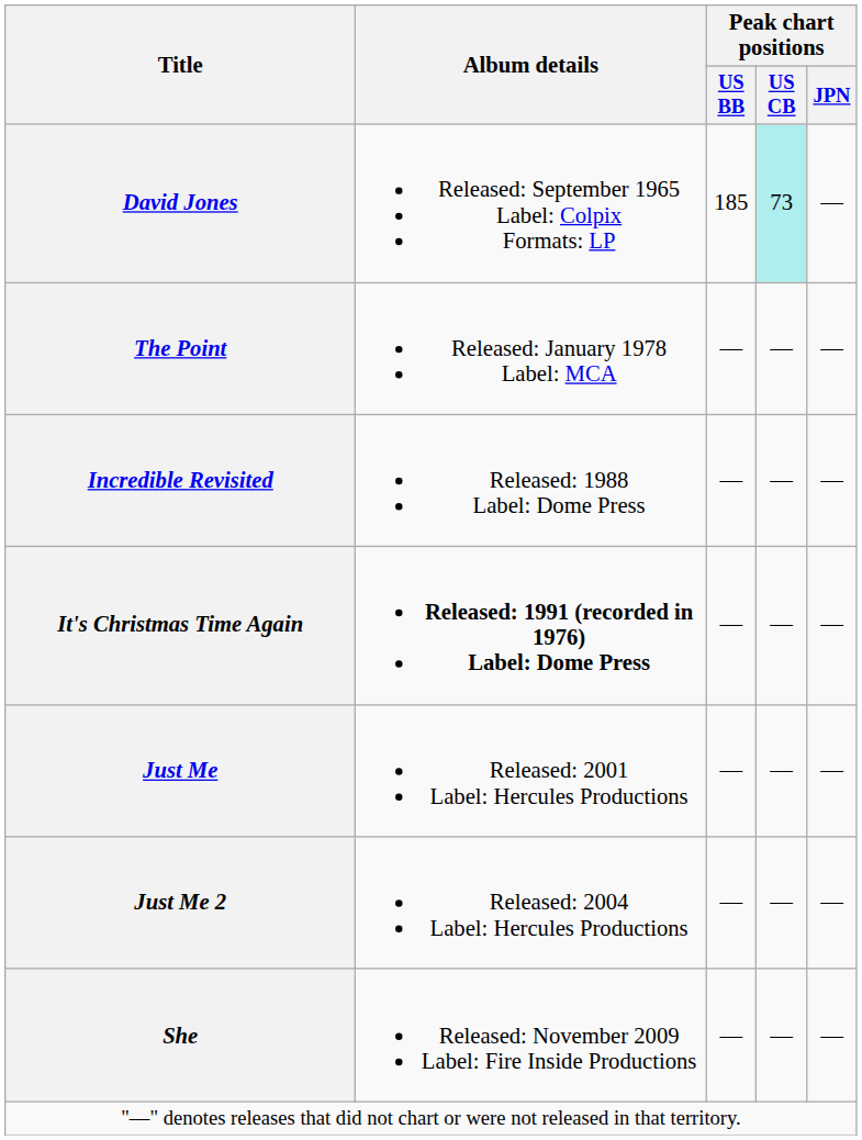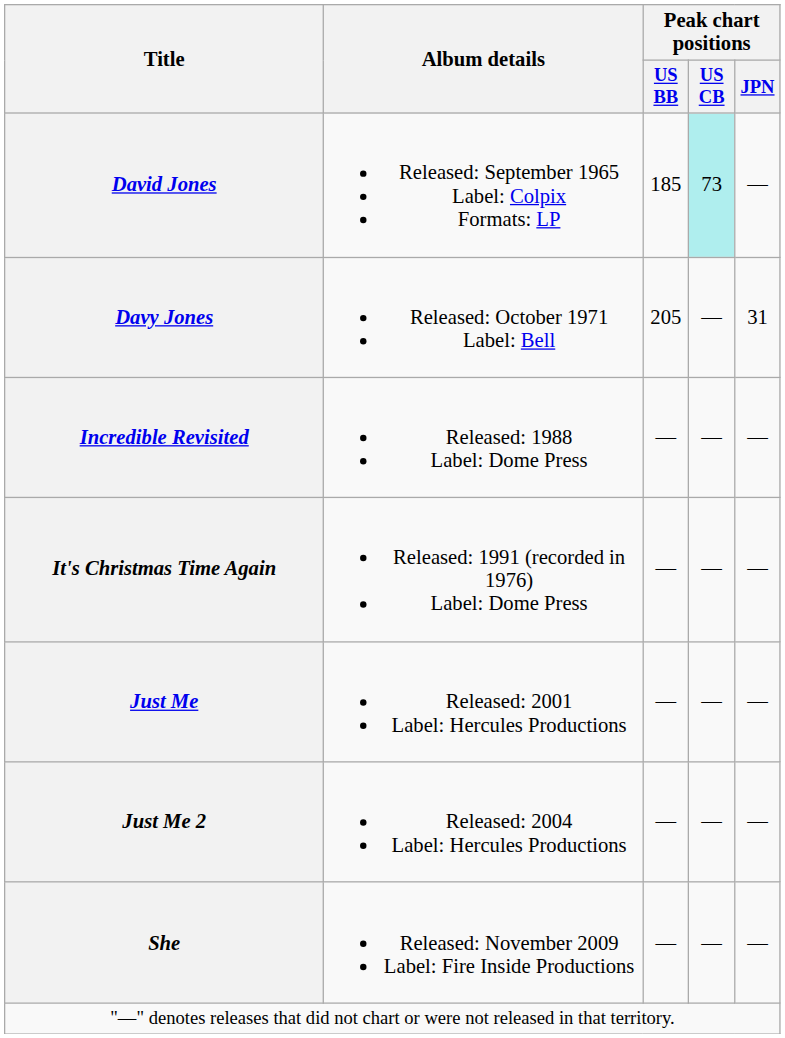+ row: Davy Jones | Released: October 1971 Label: Bell | 205 | — | 31
- row: The Point | Released: January 1978 Label: MCA | — | — | —
It's Christmas Time Again | Album details: bold -> normal
